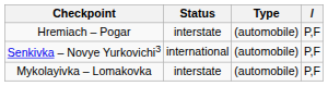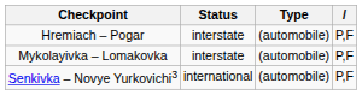rows swapped: Mykolayivka – Lomakovka <-> Senkivka – Novye Yurkovichi3
